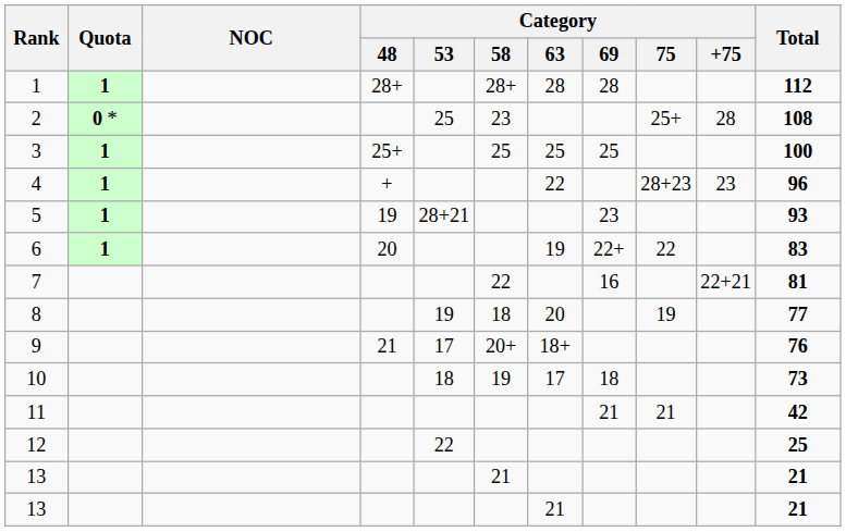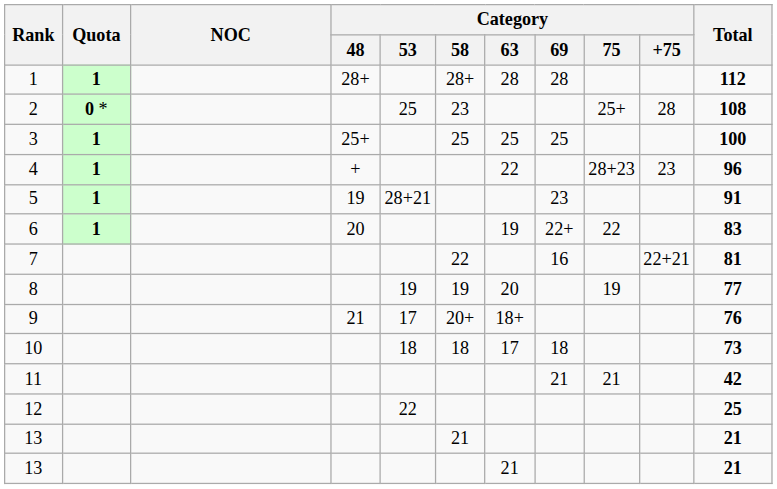5 | Total: 93 -> 91
8 | Category / 58: 18 -> 19
10 | Category / 58: 19 -> 18
